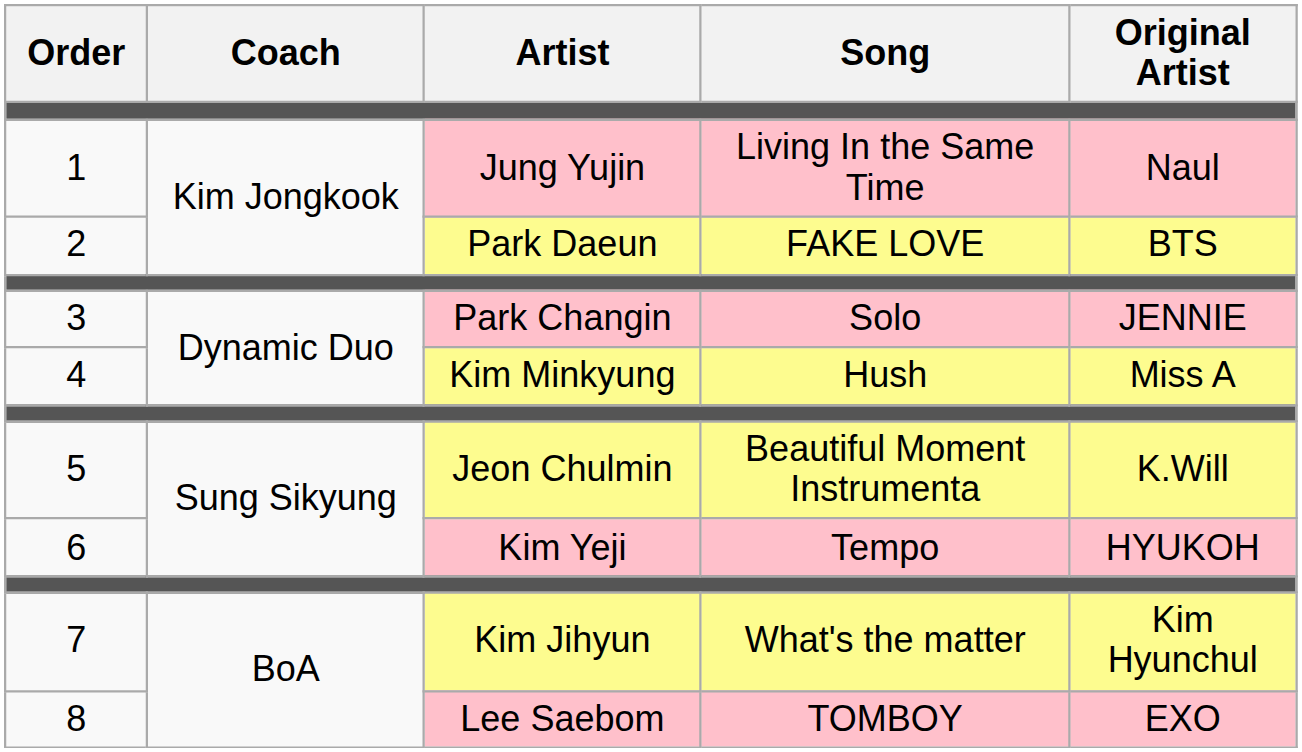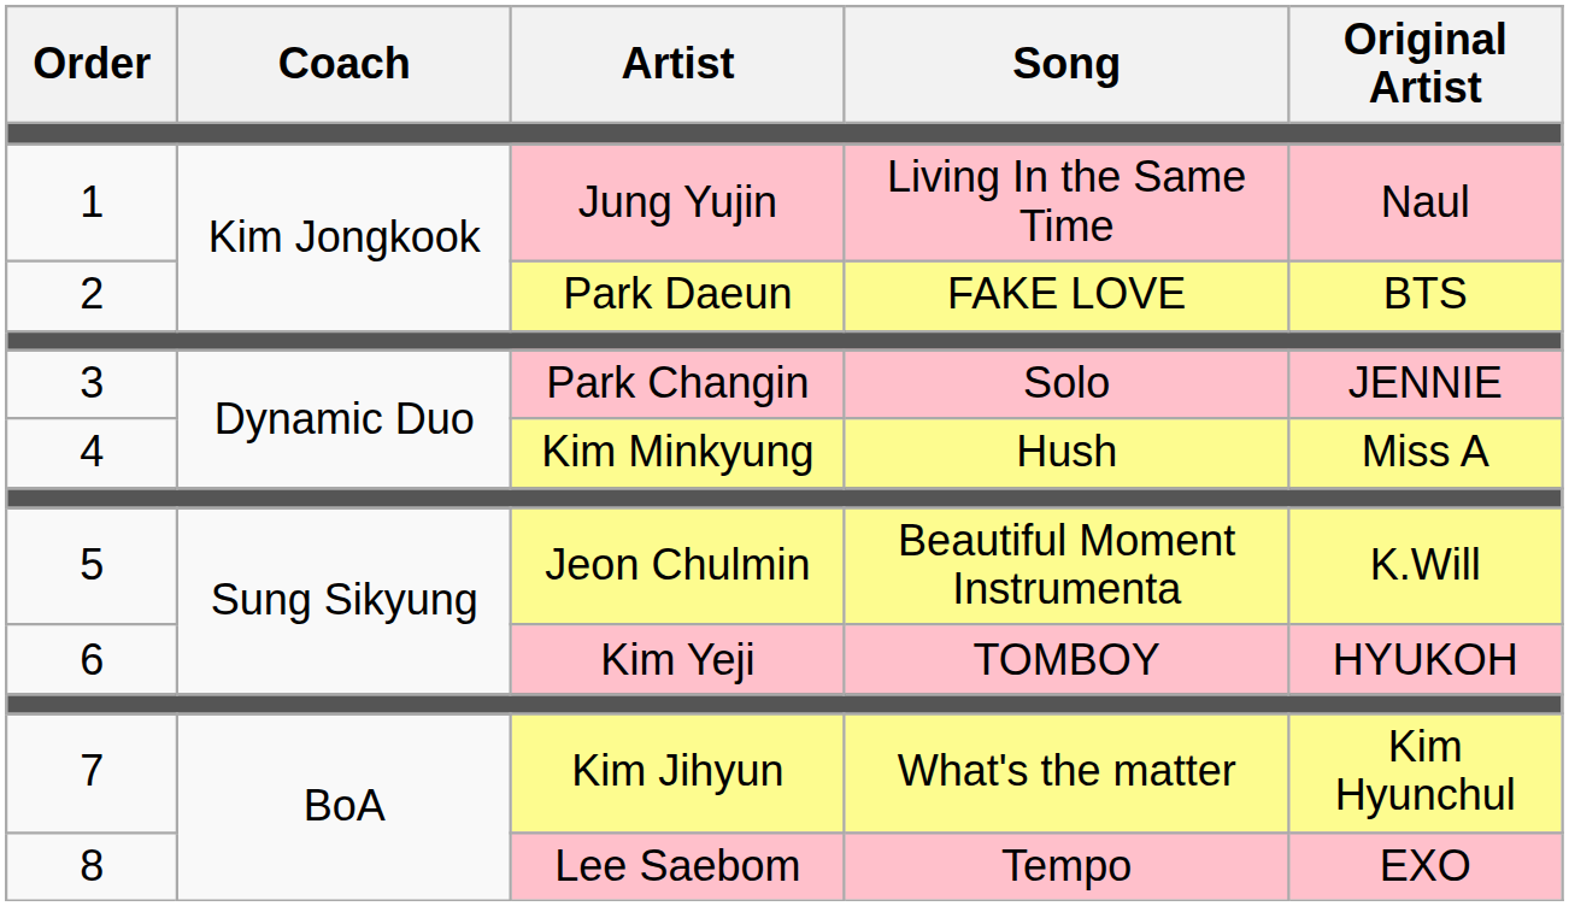6 | Song: Tempo -> TOMBOY
8 | Song: TOMBOY -> Tempo
